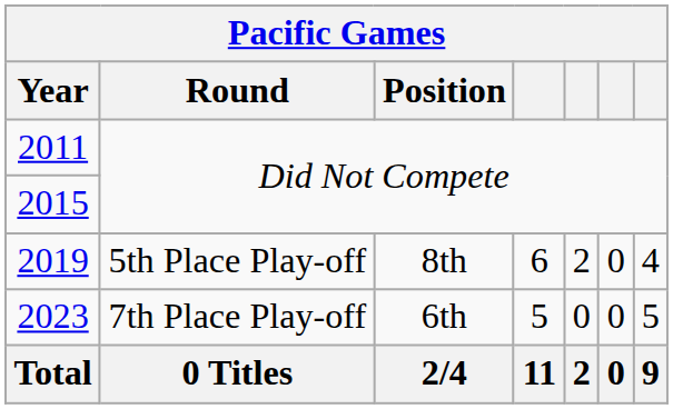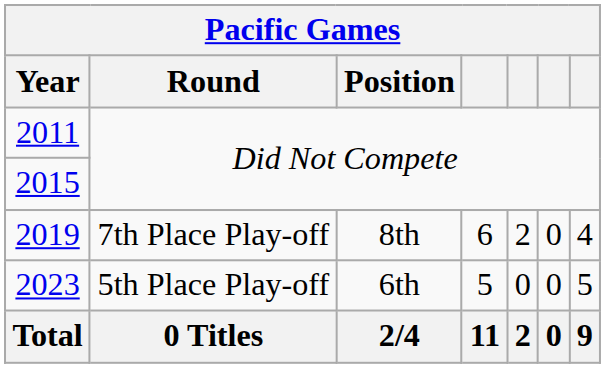2019 | Round: 5th Place Play-off -> 7th Place Play-off
2023 | Round: 7th Place Play-off -> 5th Place Play-off
